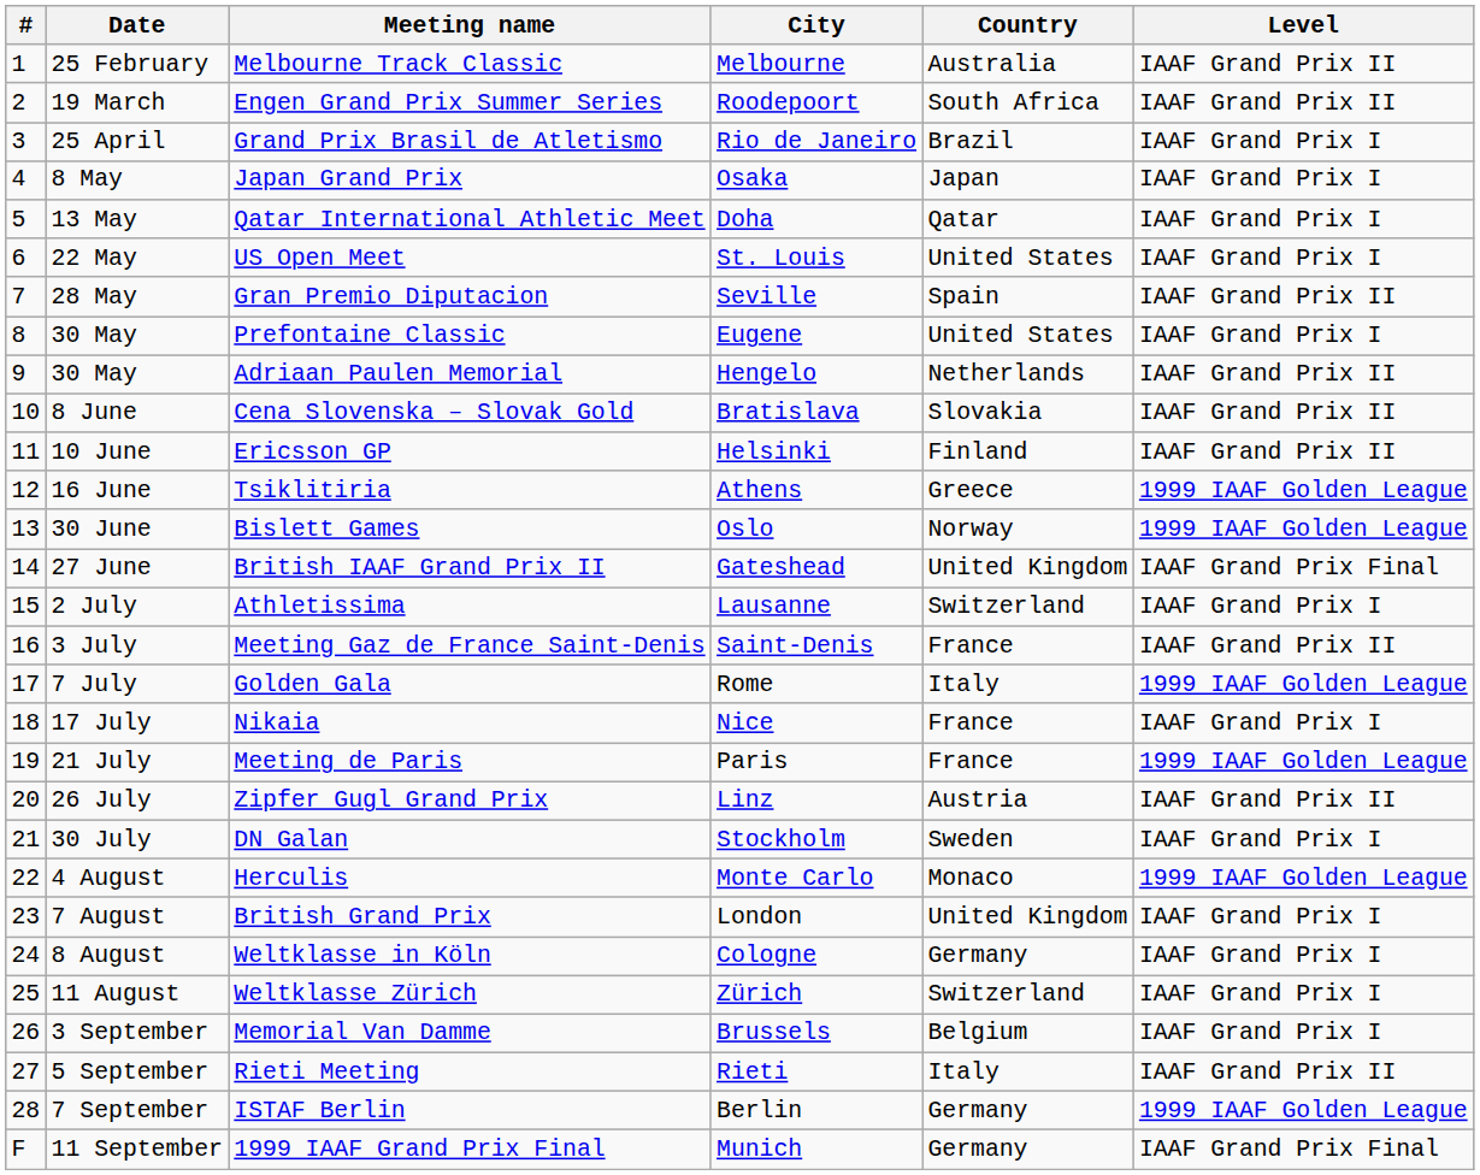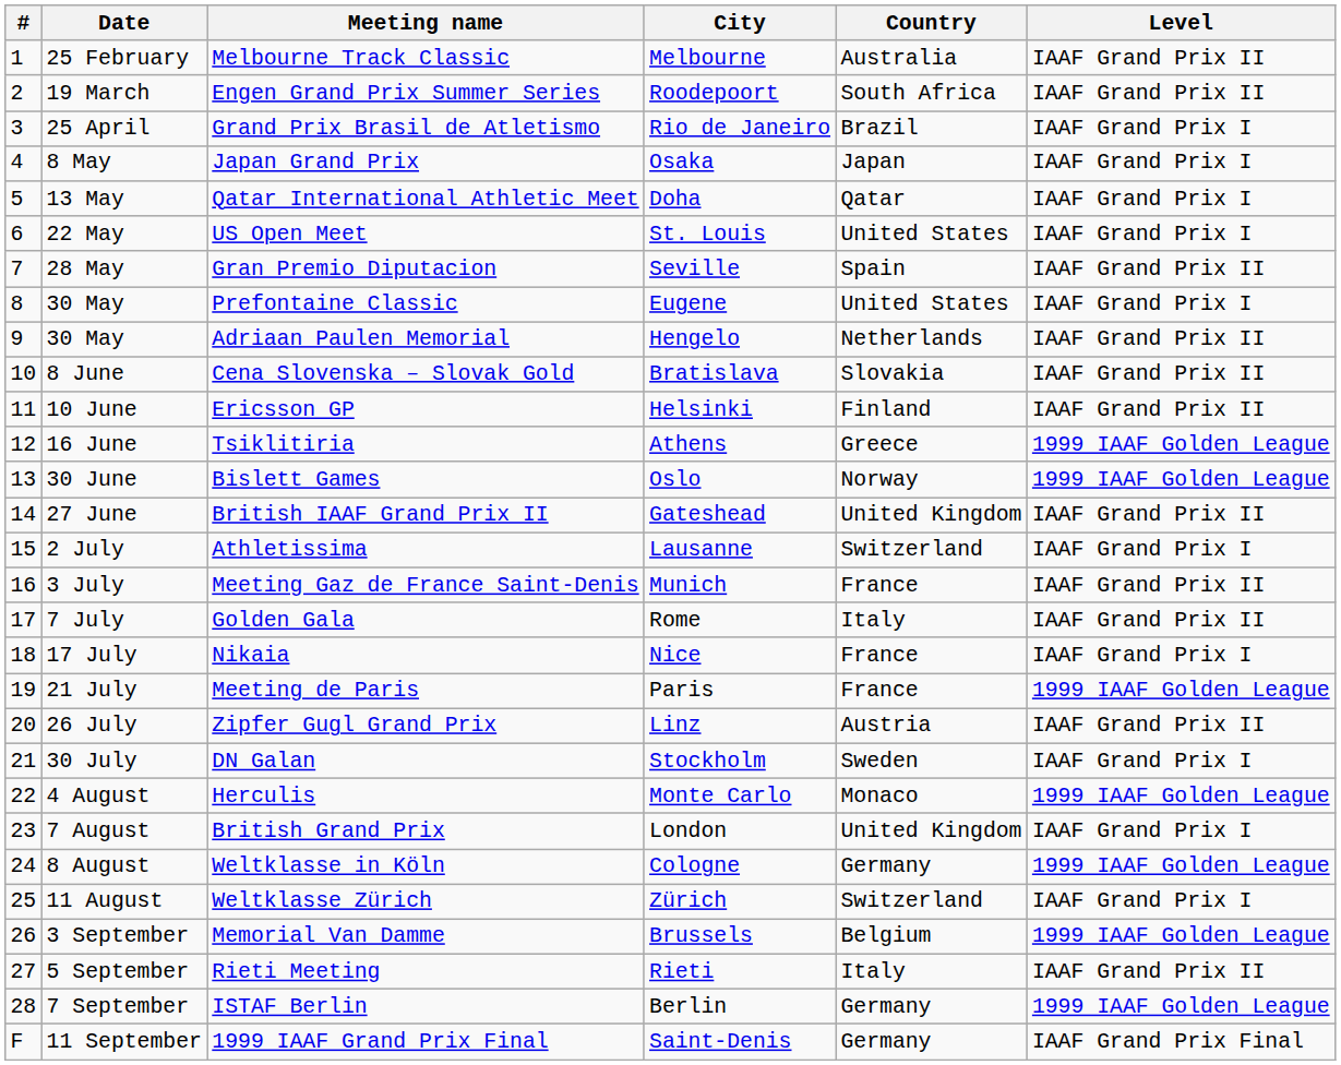British IAAF Grand Prix II | Level: IAAF Grand Prix Final -> IAAF Grand Prix II
Meeting Gaz de France Saint-Denis | City: Saint-Denis -> Munich
Golden Gala | Level: 1999 IAAF Golden League -> IAAF Grand Prix II
Weltklasse in Köln | Level: IAAF Grand Prix I -> 1999 IAAF Golden League
Memorial Van Damme | Level: IAAF Grand Prix I -> 1999 IAAF Golden League
1999 IAAF Grand Prix Final | City: Munich -> Saint-Denis
